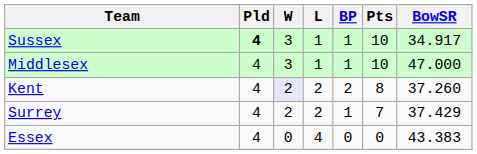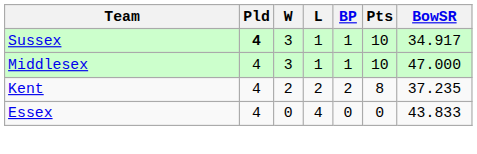Kent | W: lavender background -> no background
Kent | BowSR: 37.260 -> 37.235
- row: Surrey | 4 | 2 | 2 | 1 | 7 | 37.429
Essex | BowSR: 43.383 -> 43.833
